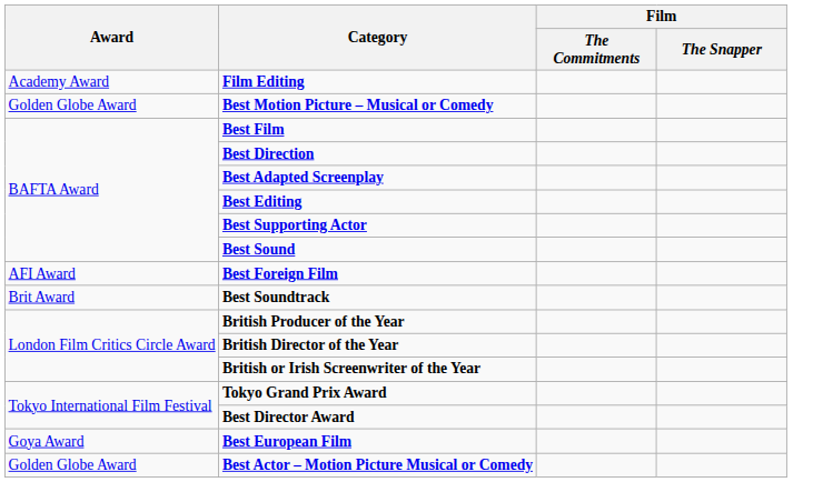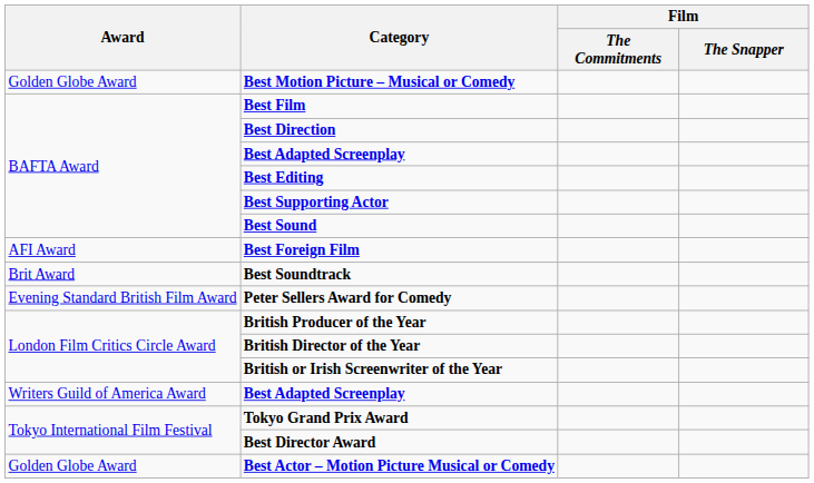- row: Academy Award | Film Editing
+ row: Evening Standard British Film Award | Peter Sellers Award for Comedy
+ row: Writers Guild of America Award | Best Adapted Screenplay
- row: Goya Award | Best European Film
